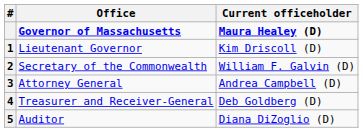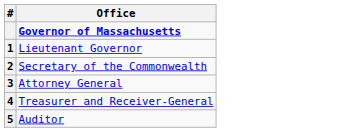- column: Current officeholder | Maura Healey (D) | Kim Driscoll (D) | William F. Galvin (D) | Andrea Campbell (D) | Deb Goldberg (D) | Diana DiZoglio (D)
